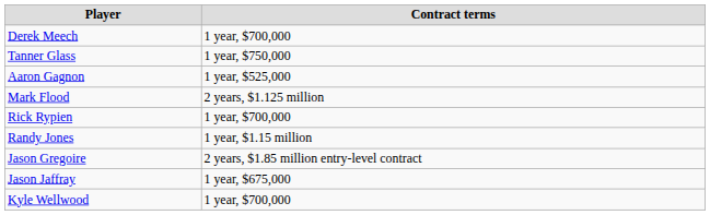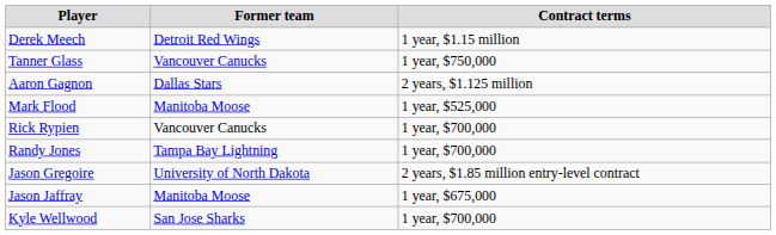+ column: Former team | Detroit Red Wings | Vancouver Canucks | Dallas Stars | Manitoba Moose | Vancouver Canucks | Tampa Bay Lightning | University of North Dakota | Manitoba Moose | San Jose Sharks
Derek Meech | Contract terms: 1 year, $700,000 -> 1 year, $1.15 million
Aaron Gagnon | Contract terms: 1 year, $525,000 -> 2 years, $1.125 million
Mark Flood | Contract terms: 2 years, $1.125 million -> 1 year, $525,000
Randy Jones | Contract terms: 1 year, $1.15 million -> 1 year, $700,000
